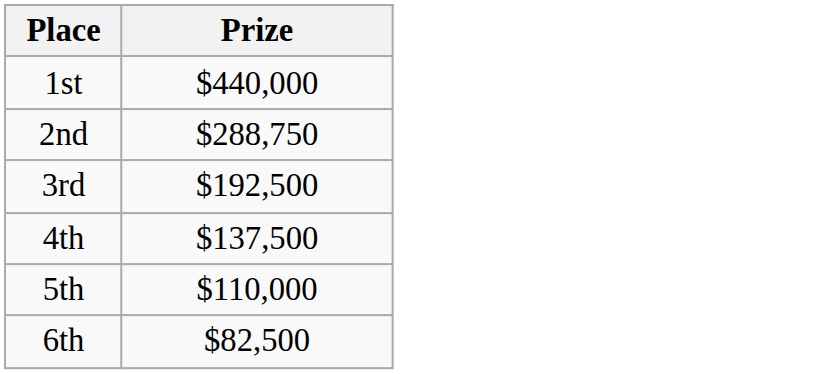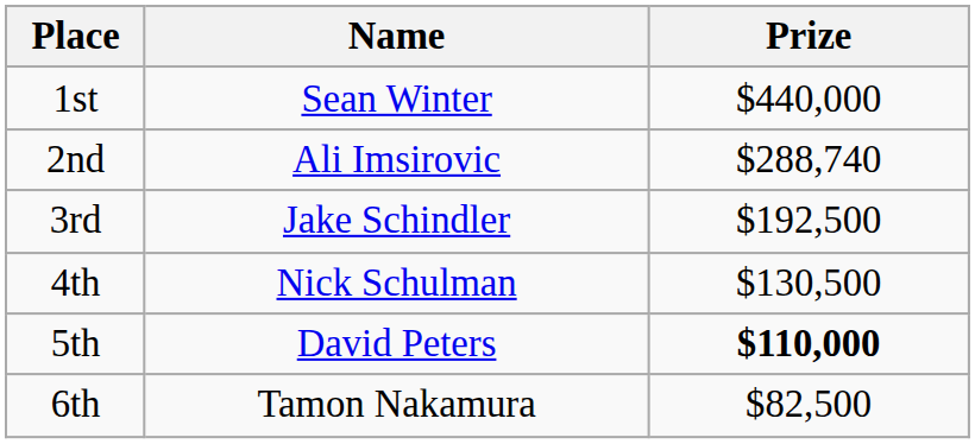+ column: Name | Sean Winter | Ali Imsirovic | Jake Schindler | Nick Schulman | David Peters | Tamon Nakamura
2nd | Prize: $288,750 -> $288,740
4th | Prize: $137,500 -> $130,500
5th | Prize: normal -> bold
